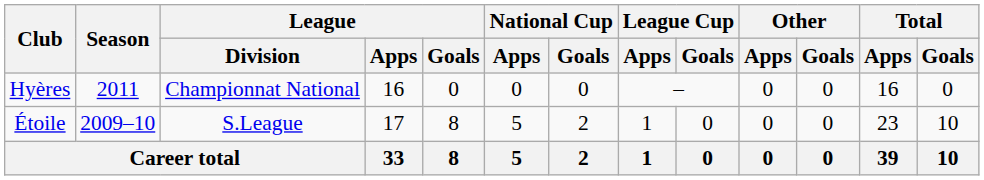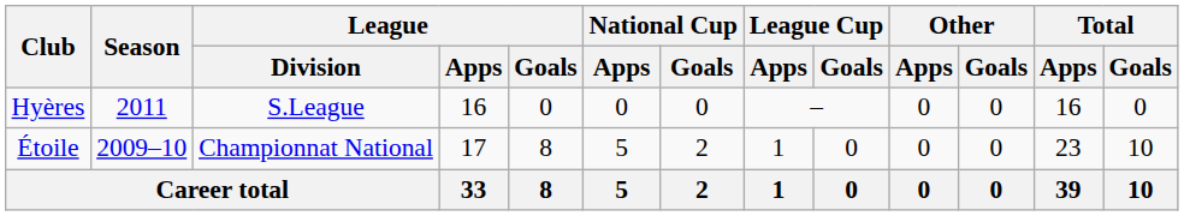Hyères | League / Division: Championnat National -> S.League
Étoile | League / Division: S.League -> Championnat National
